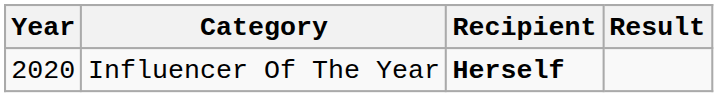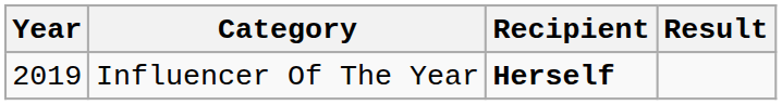Influencer Of The Year | Year: 2020 -> 2019
